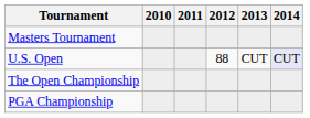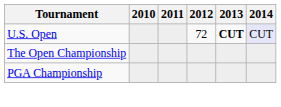- row: Masters Tournament
U.S. Open | 2012: 88 -> 72
U.S. Open | 2013: normal -> bold
